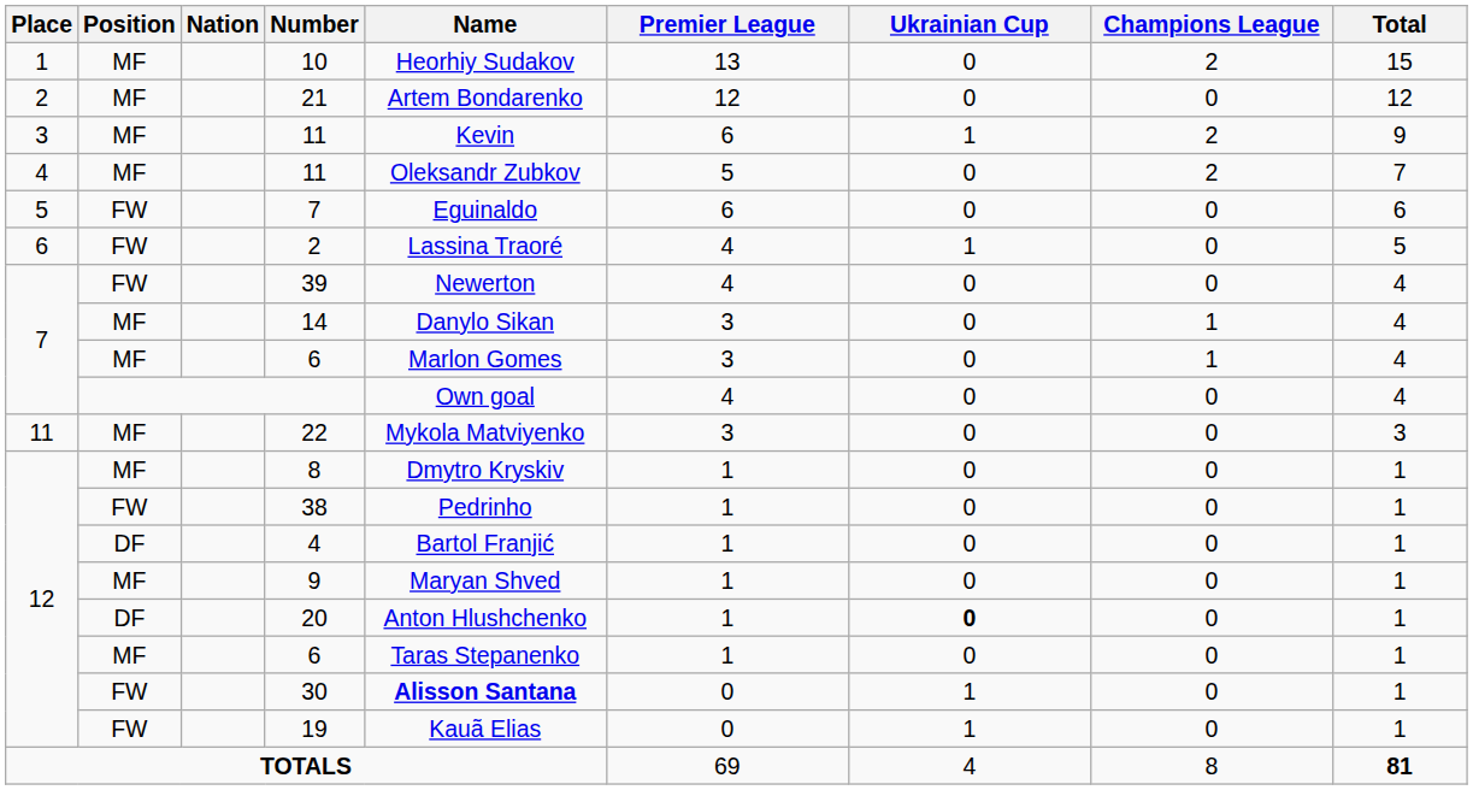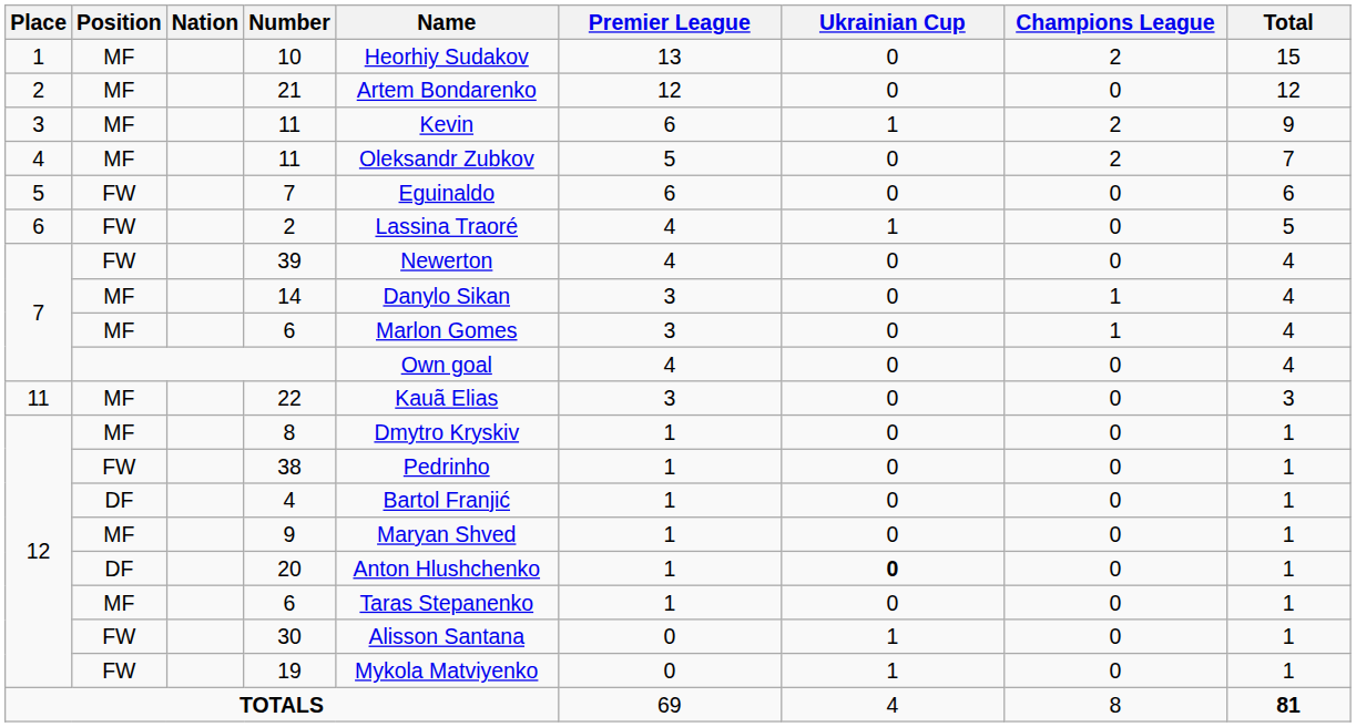22 | Name: Mykola Matviyenko -> Kauã Elias
30 | Name: bold -> normal
19 | Name: Kauã Elias -> Mykola Matviyenko
